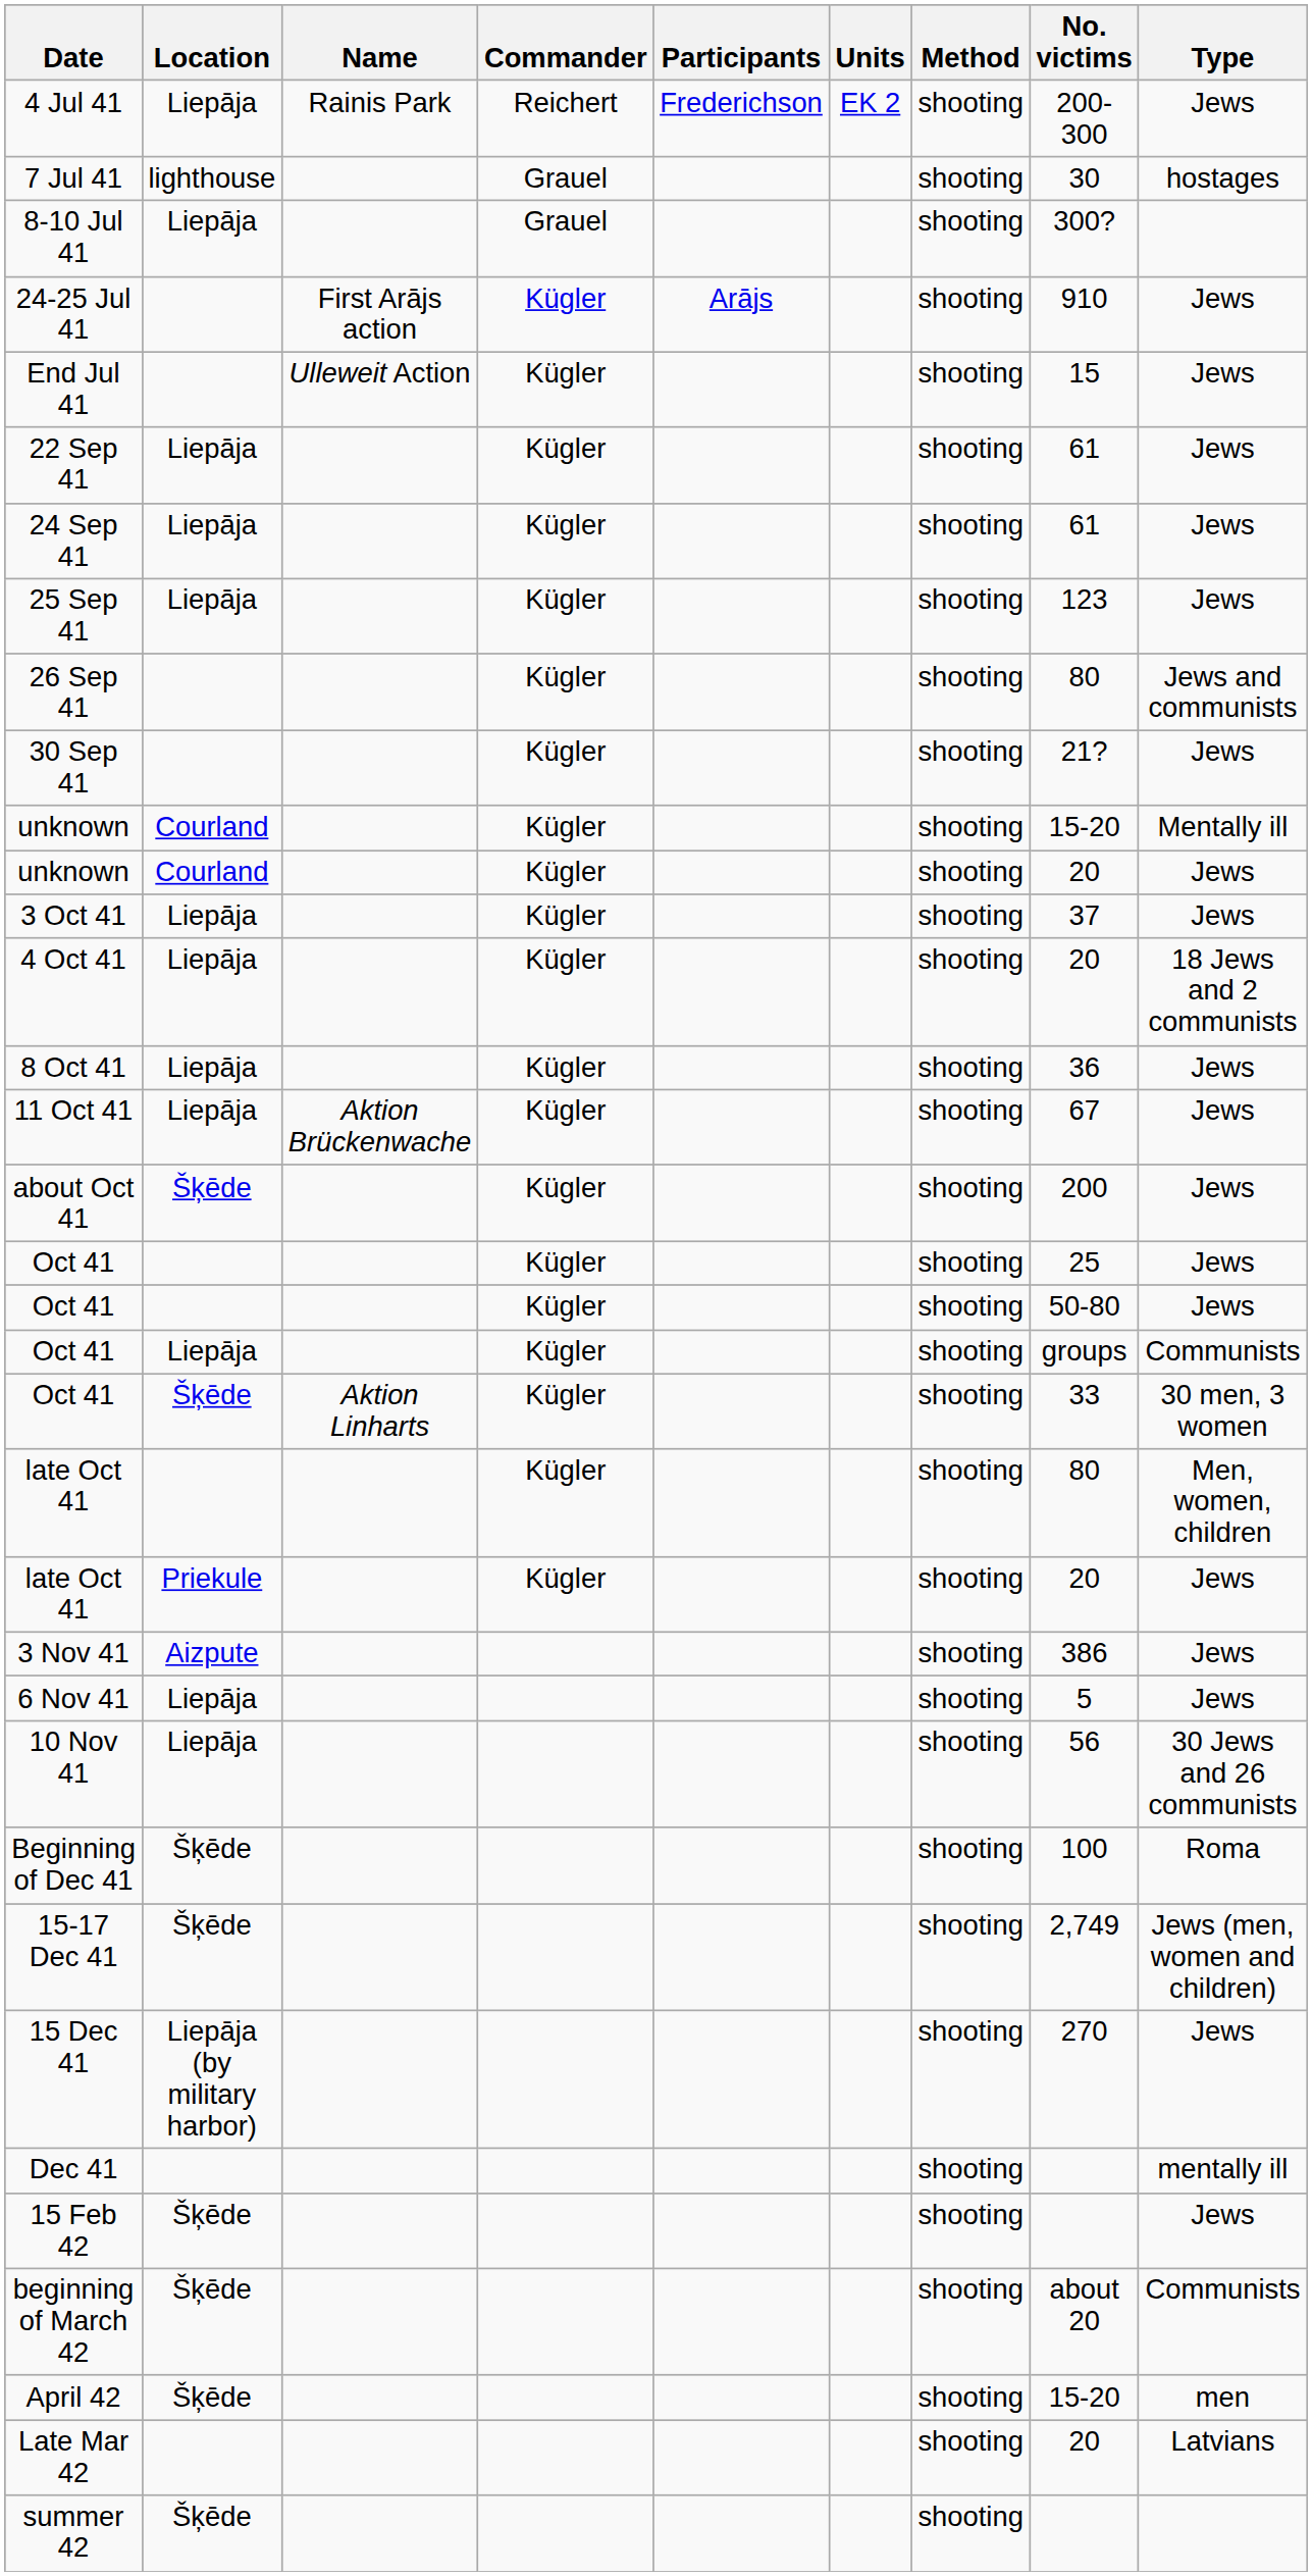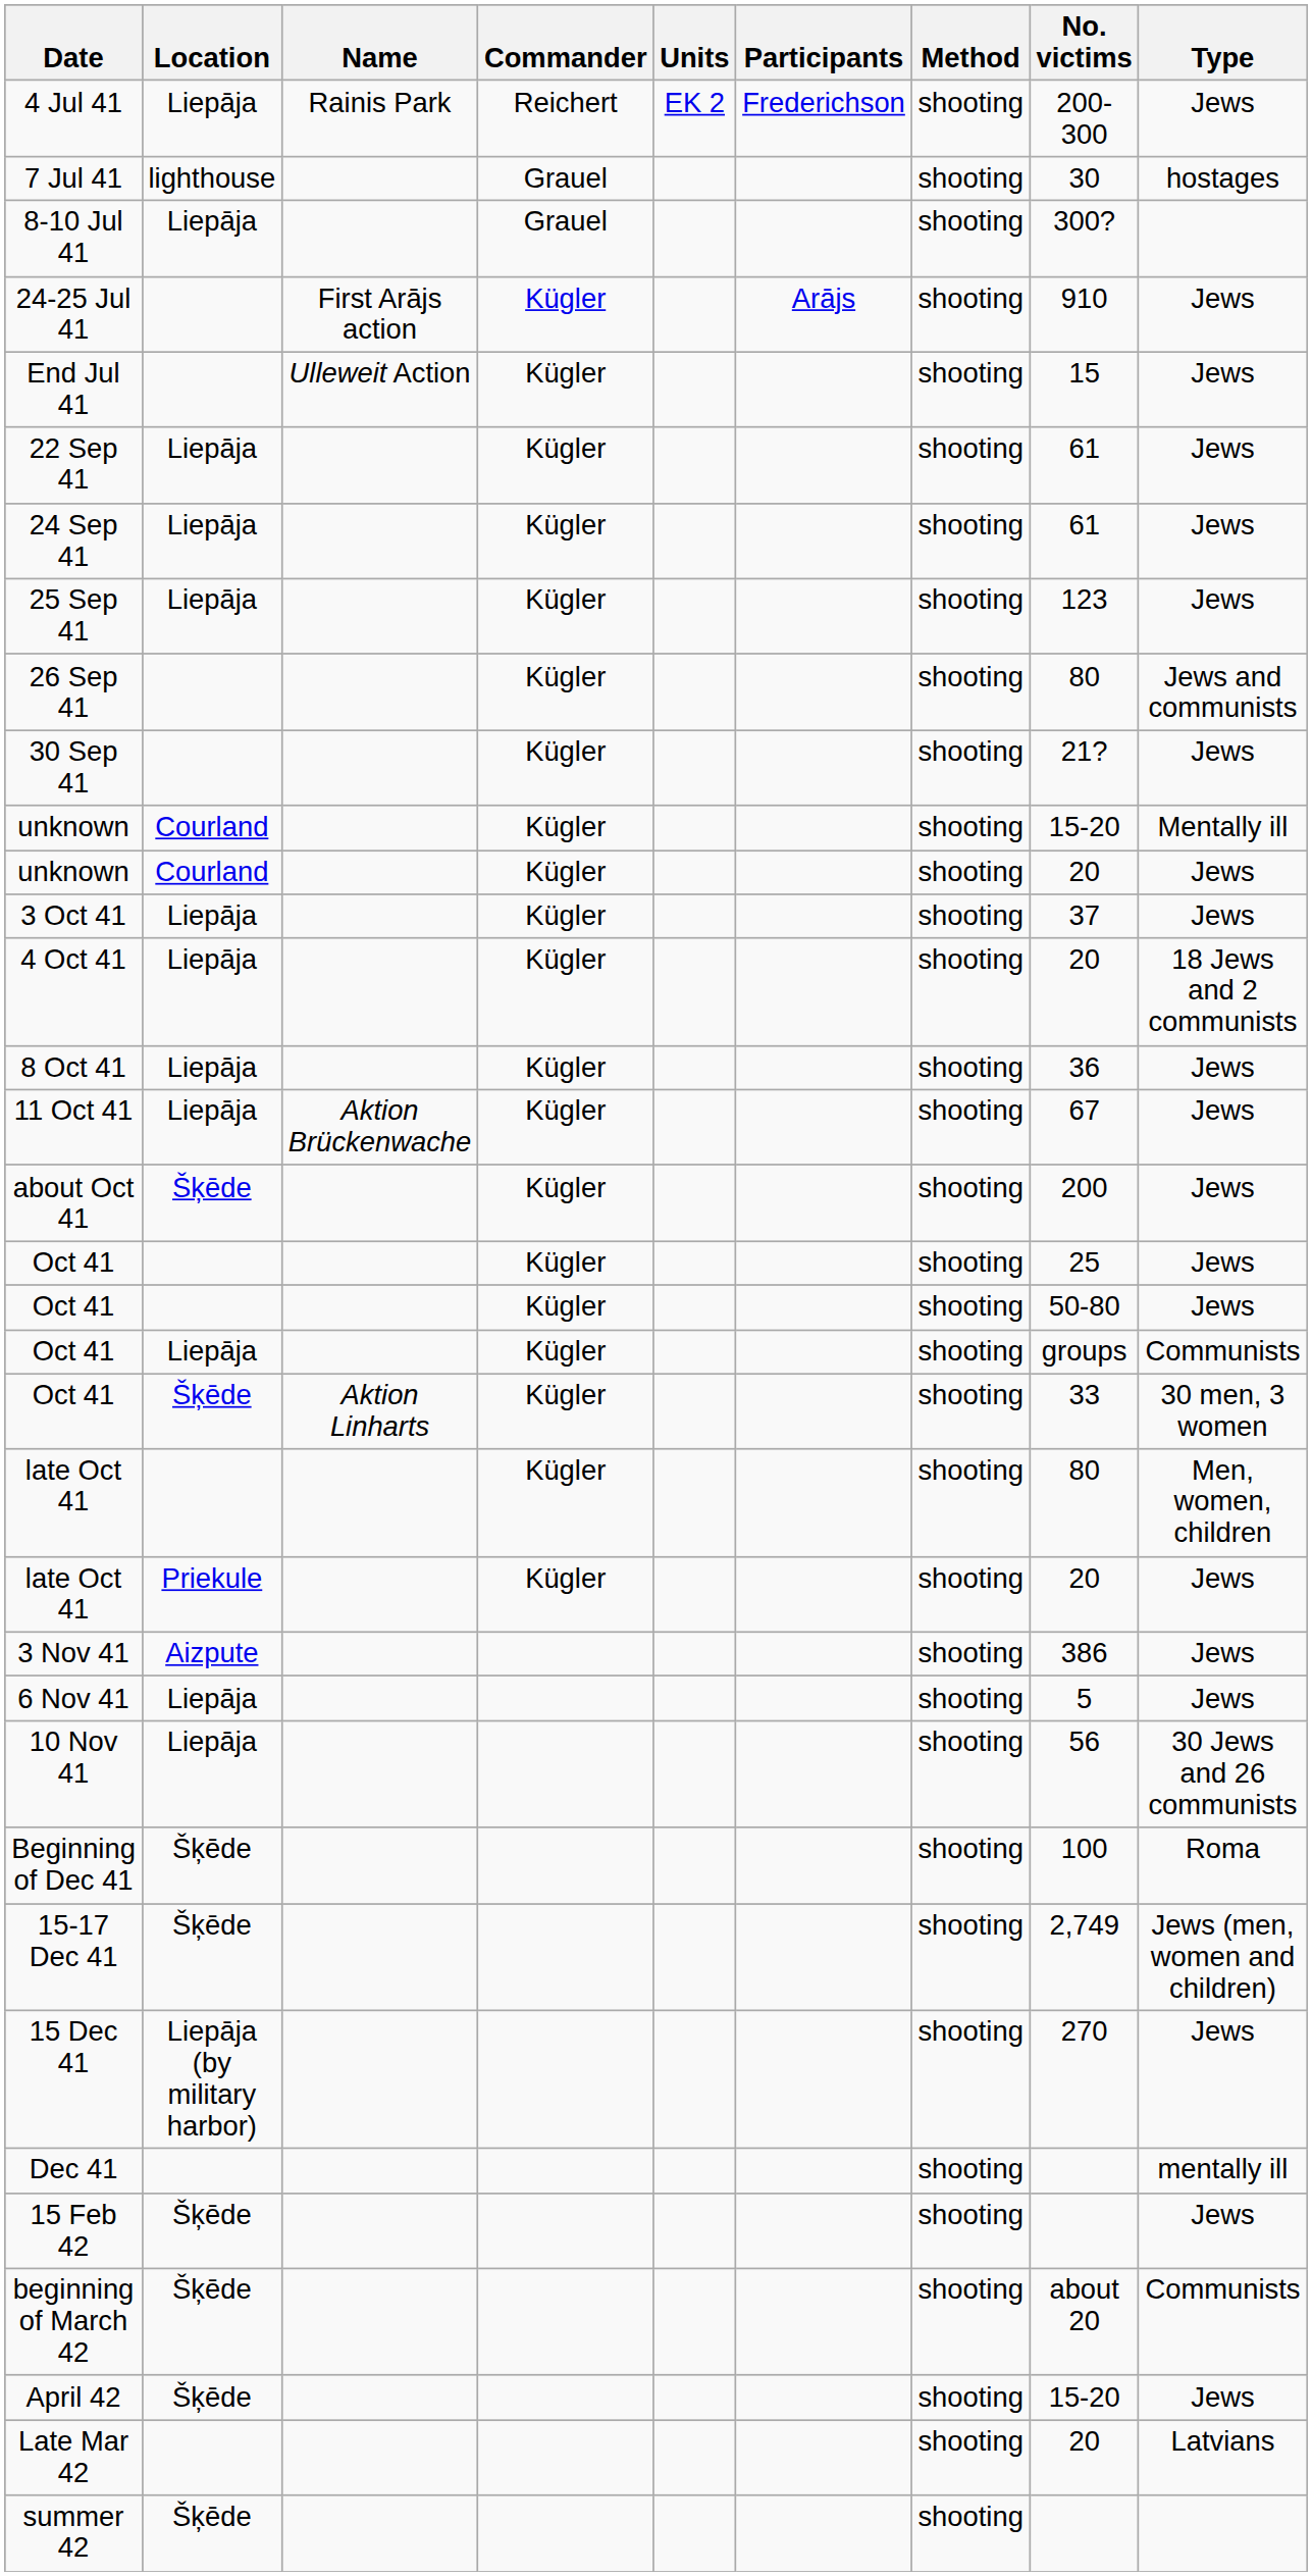columns swapped: Participants <-> Units
April 42 | Type: men -> Jews
